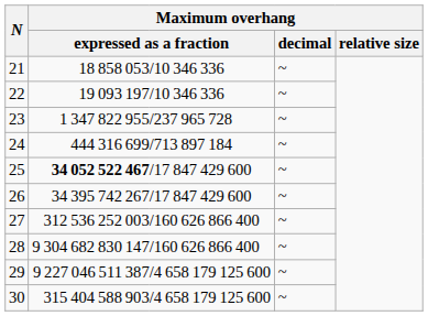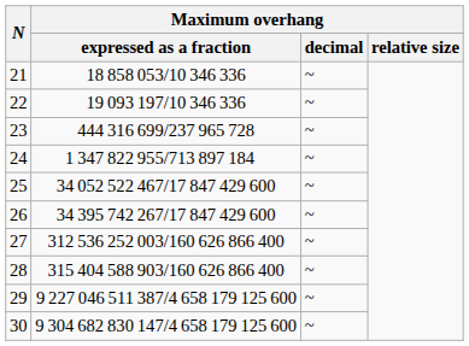23 | column 2: 1 347 822 955 -> 444 316 699
24 | column 2: 444 316 699 -> 1 347 822 955
25 | column 2: bold -> normal
28 | column 2: 9 304 682 830 147 -> 315 404 588 903
30 | column 2: 315 404 588 903 -> 9 304 682 830 147
